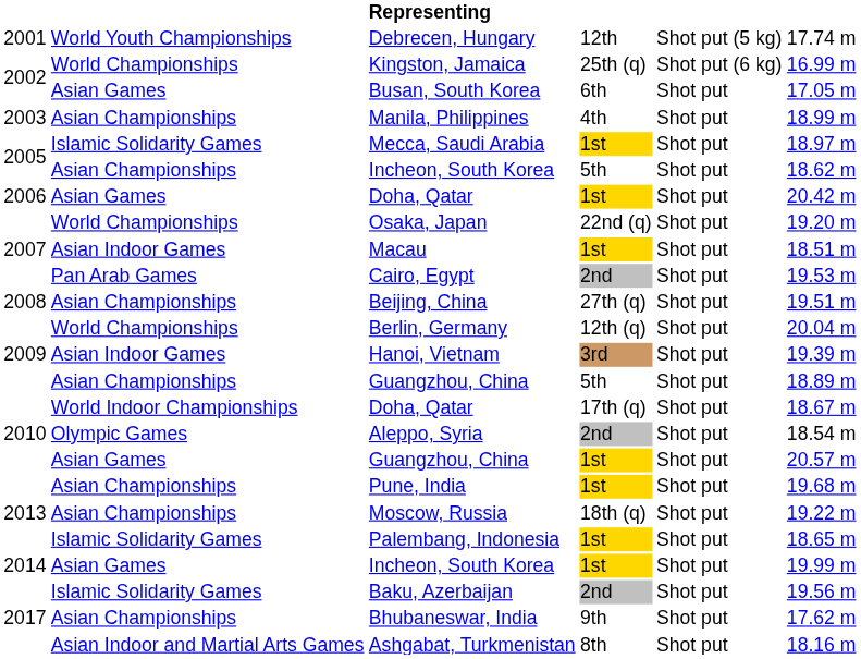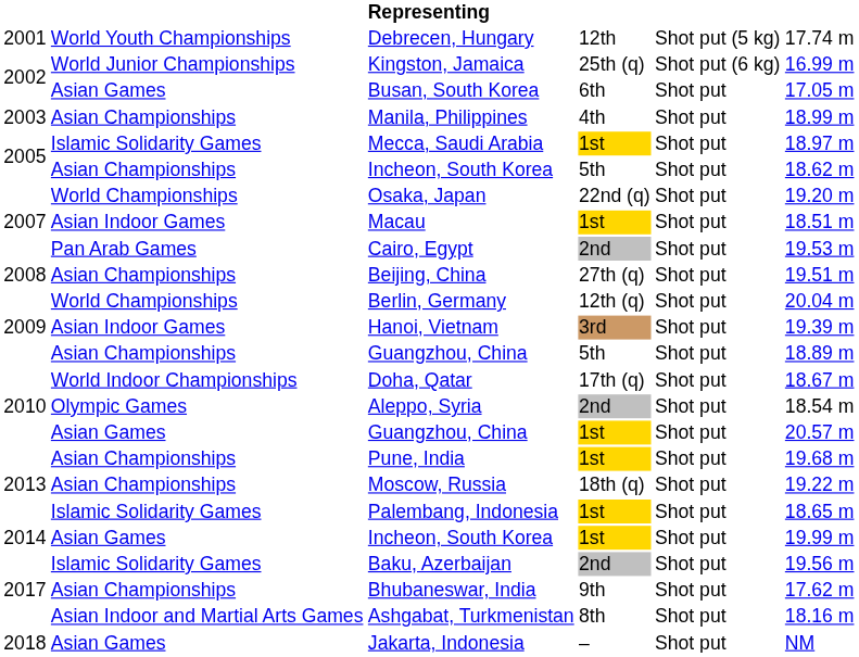Kingston, Jamaica | column 2: World Championships -> World Junior Championships
- row: 2006 | Asian Games | Doha, Qatar | 1st | Shot put | 20.42 m
+ row: 2018 | Asian Games | Jakarta, Indonesia | – | Shot put | NM
